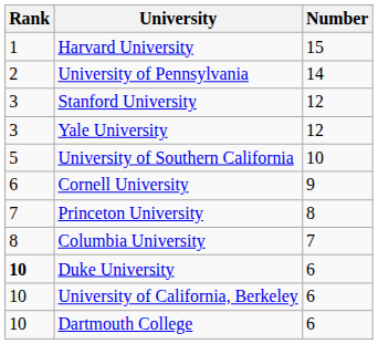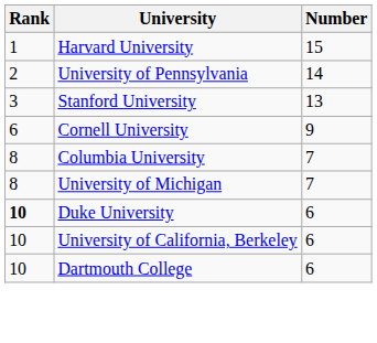Stanford University | Number: 12 -> 13
- row: 3 | Yale University | 12
- row: 5 | University of Southern California | 10
- row: 7 | Princeton University | 8
+ row: 8 | University of Michigan | 7
